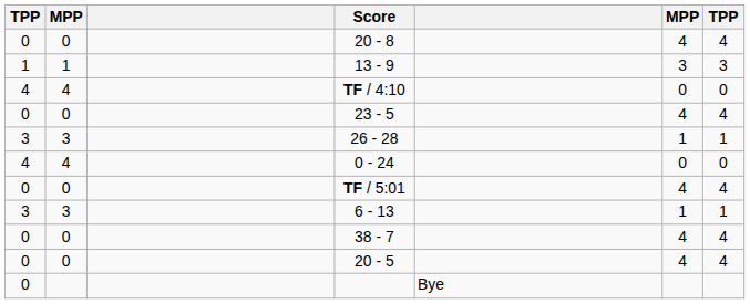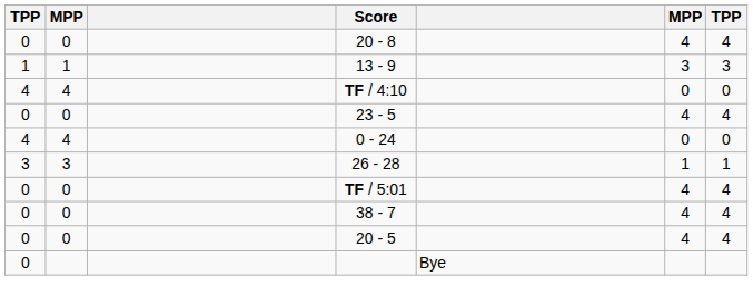rows swapped: 26 - 28 <-> 0 - 24
- row: 3 | 3 | 6 - 13 | 1 | 1
